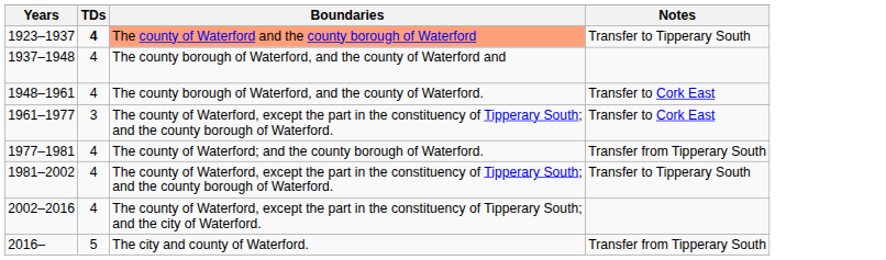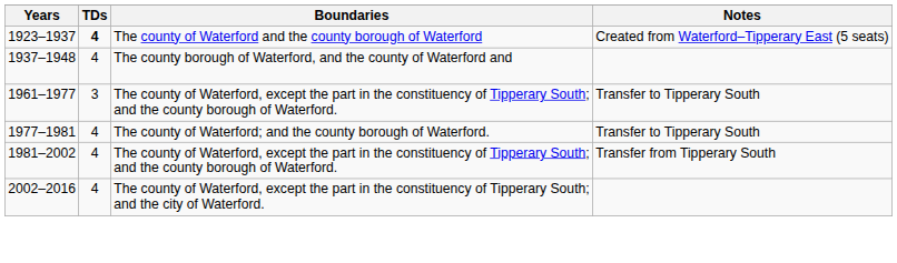1923–1937 | Boundaries: lightsalmon background -> no background
1923–1937 | Notes: Transfer to Tipperary South -> Created from Waterford–Tipperary East (5 seats)
- row: 1948–1961 | 4 | The county borough of Waterford, and the county of Waterford. | Transfer to Cork East
1961–1977 | Notes: Transfer to Cork East -> Transfer to Tipperary South
1977–1981 | Notes: Transfer from Tipperary South -> Transfer to Tipperary South
1981–2002 | Notes: Transfer to Tipperary South -> Transfer from Tipperary South
- row: 2016– | 5 | The city and county of Waterford. | Transfer from Tipperary South
